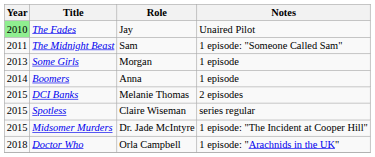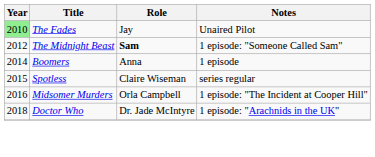The Midnight Beast | Year: 2011 -> 2012
The Midnight Beast | Role: normal -> bold
- row: 2013 | Some Girls | Morgan | 1 episode
- row: 2015 | DCI Banks | Melanie Thomas | 2 episodes
Midsomer Murders | Year: 2015 -> 2016
Midsomer Murders | Role: Dr. Jade McIntyre -> Orla Campbell
Doctor Who | Role: Orla Campbell -> Dr. Jade McIntyre
